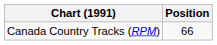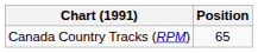Canada Country Tracks (RPM) | Position: 66 -> 65
